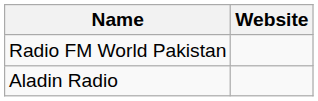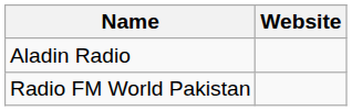rows swapped: Radio FM World Pakistan <-> Aladin Radio
